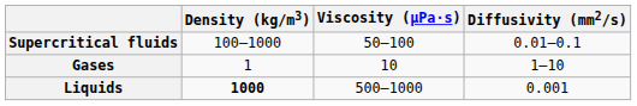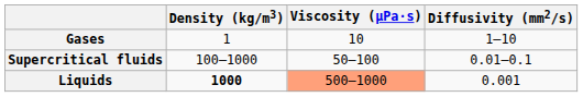rows swapped: Gases <-> Supercritical fluids
Liquids | Viscosity (μPa·s): no background -> lightsalmon background
